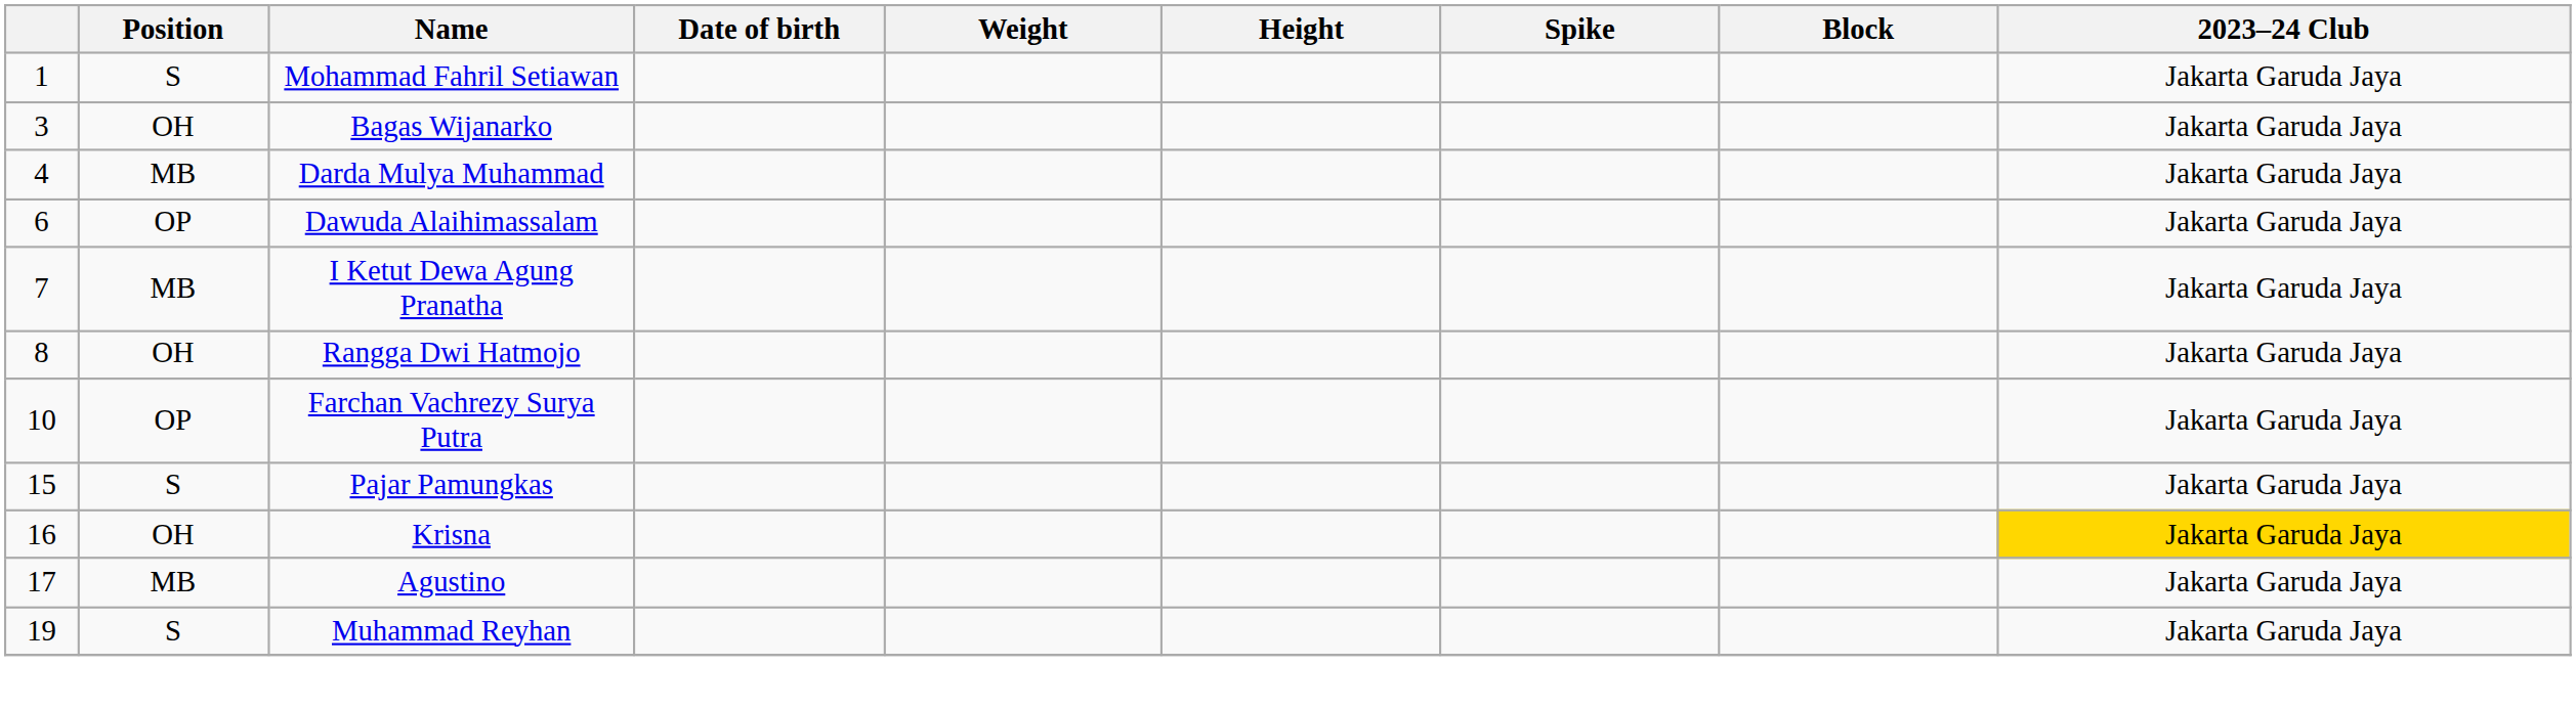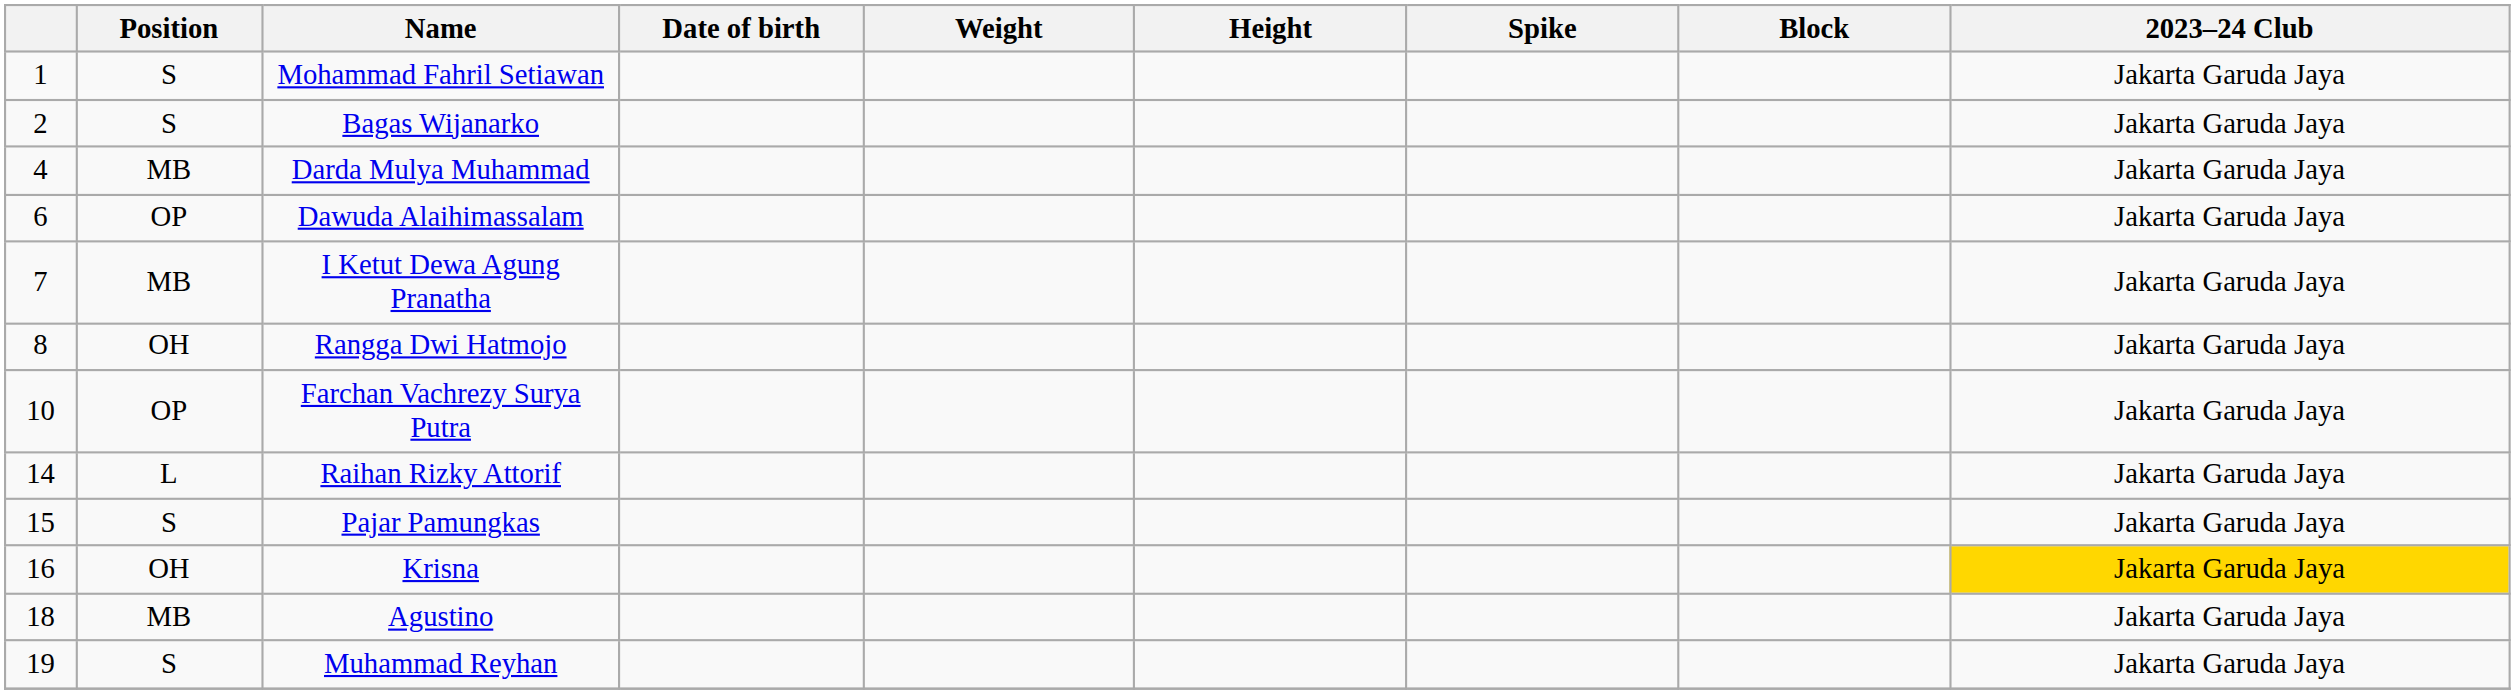Bagas Wijanarko | column 1: 3 -> 2
Bagas Wijanarko | Position: OH -> S
+ row: 14 | L | Raihan Rizky Attorif | Jakarta Garuda Jaya
Agustino | column 1: 17 -> 18
